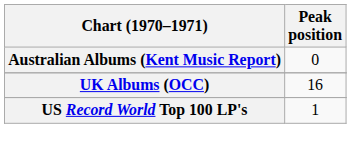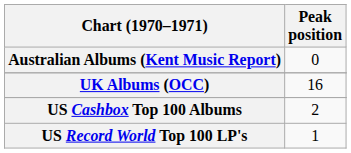+ row: US Cashbox Top 100 Albums | 2
